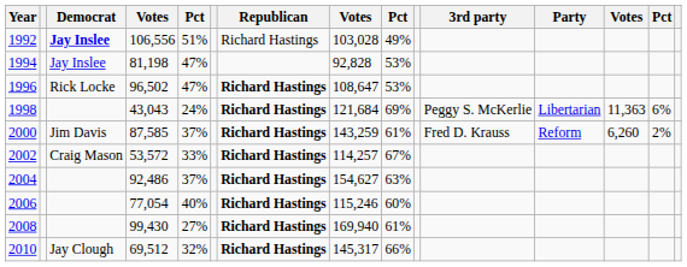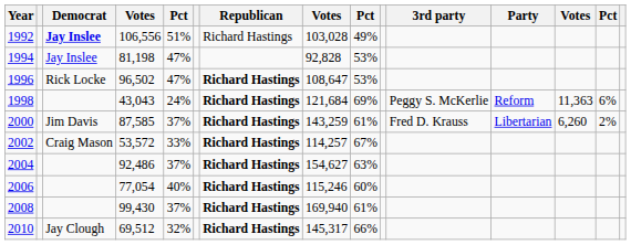1998 | Party: Libertarian -> Reform
2000 | Party: Reform -> Libertarian
2008 | column 5: 27% -> 37%
